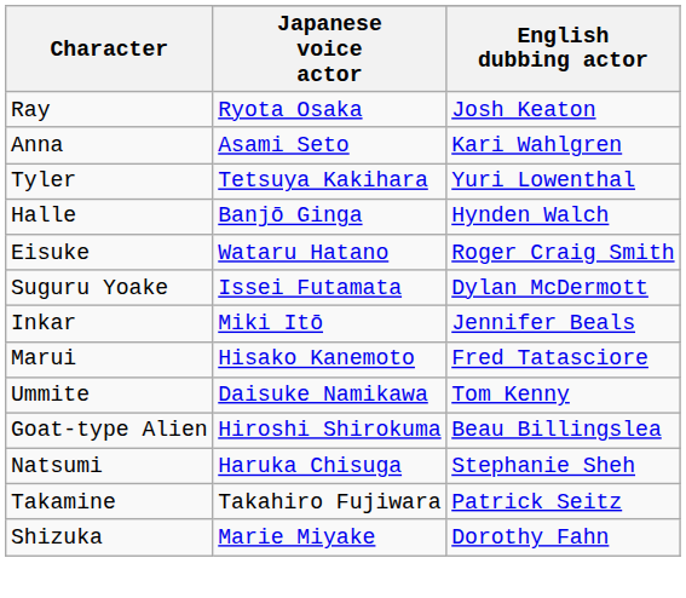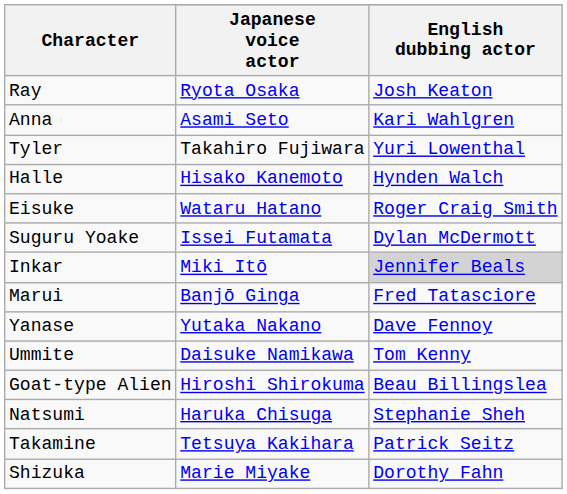Tyler | Japanese voice actor: Tetsuya Kakihara -> Takahiro Fujiwara
Halle | Japanese voice actor: Banjō Ginga -> Hisako Kanemoto
Inkar | English dubbing actor: no background -> lightgrey background
Marui | Japanese voice actor: Hisako Kanemoto -> Banjō Ginga
+ row: Yanase | Yutaka Nakano | Dave Fennoy
Takamine | Japanese voice actor: Takahiro Fujiwara -> Tetsuya Kakihara
